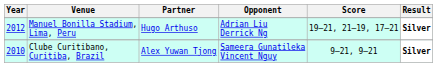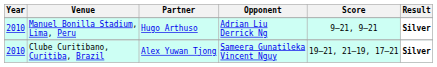Manuel Bonilla Stadium, Lima, Peru | Year: 2012 -> 2010
Manuel Bonilla Stadium, Lima, Peru | Score: 19–21, 21–19, 17–21 -> 9–21, 9–21
Clube Curitibano, Curitiba, Brazil | Score: 9–21, 9–21 -> 19–21, 21–19, 17–21
